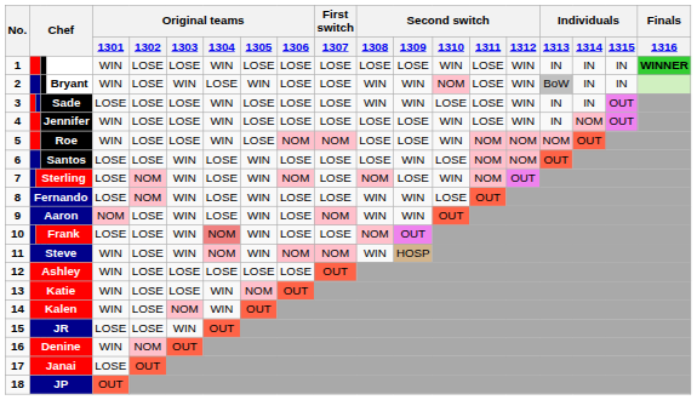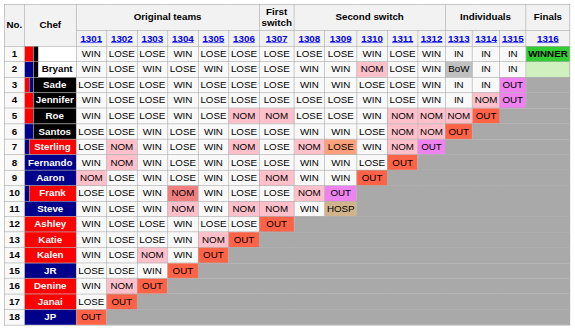6 | Second switch / 1308: LOSE -> WIN
7 | Second switch / 1309: no background -> lightsalmon background
8 | Original teams / 1301: LOSE -> WIN
12 | Original teams / 1304: LOSE -> WIN
